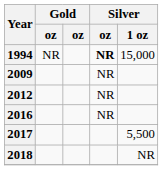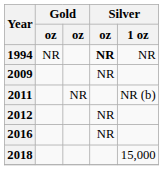1994 | Silver / 1 oz: 15,000 -> NR
+ row: 2011 | NR | NR (b)
- row: 2017 | 5,500
2018 | Silver / 1 oz: NR -> 15,000
